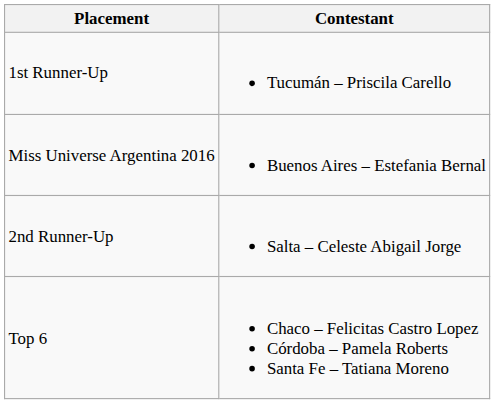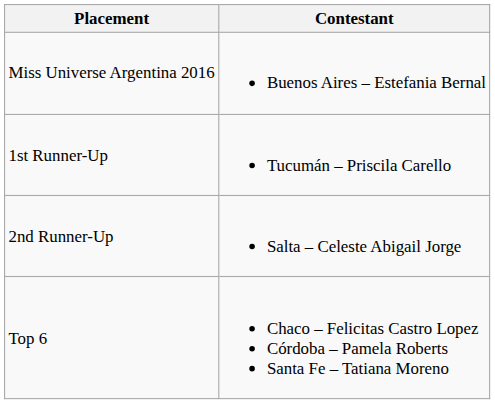rows swapped: Miss Universe Argentina 2016 <-> 1st Runner-Up
